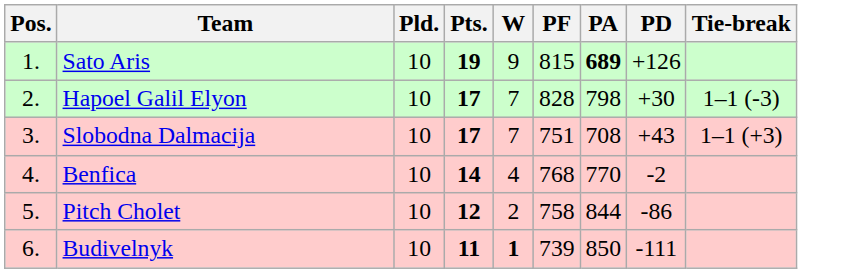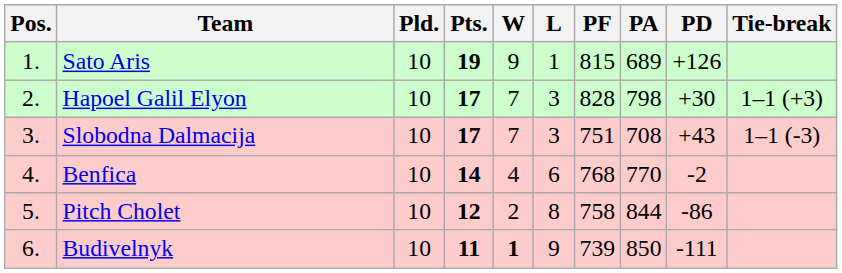+ column: L | 1 | 3 | 3 | 6 | 8 | 9
Sato Aris | PA: bold -> normal
Hapoel Galil Elyon | Tie-break: 1–1 (-3) -> 1–1 (+3)
Slobodna Dalmacija | Tie-break: 1–1 (+3) -> 1–1 (-3)
